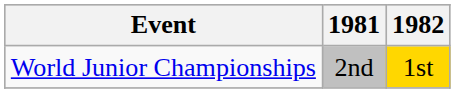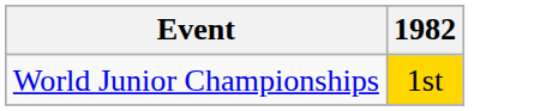- column: 1981 | 2nd
